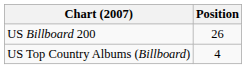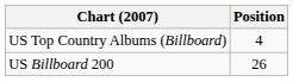rows swapped: US Billboard 200 <-> US Top Country Albums (Billboard)
